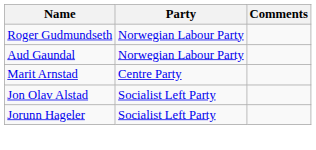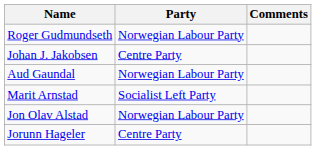+ row: Johan J. Jakobsen | Centre Party
Marit Arnstad | Party: Centre Party -> Socialist Left Party
Jon Olav Alstad | Party: Socialist Left Party -> Norwegian Labour Party
Jorunn Hageler | Party: Socialist Left Party -> Centre Party
